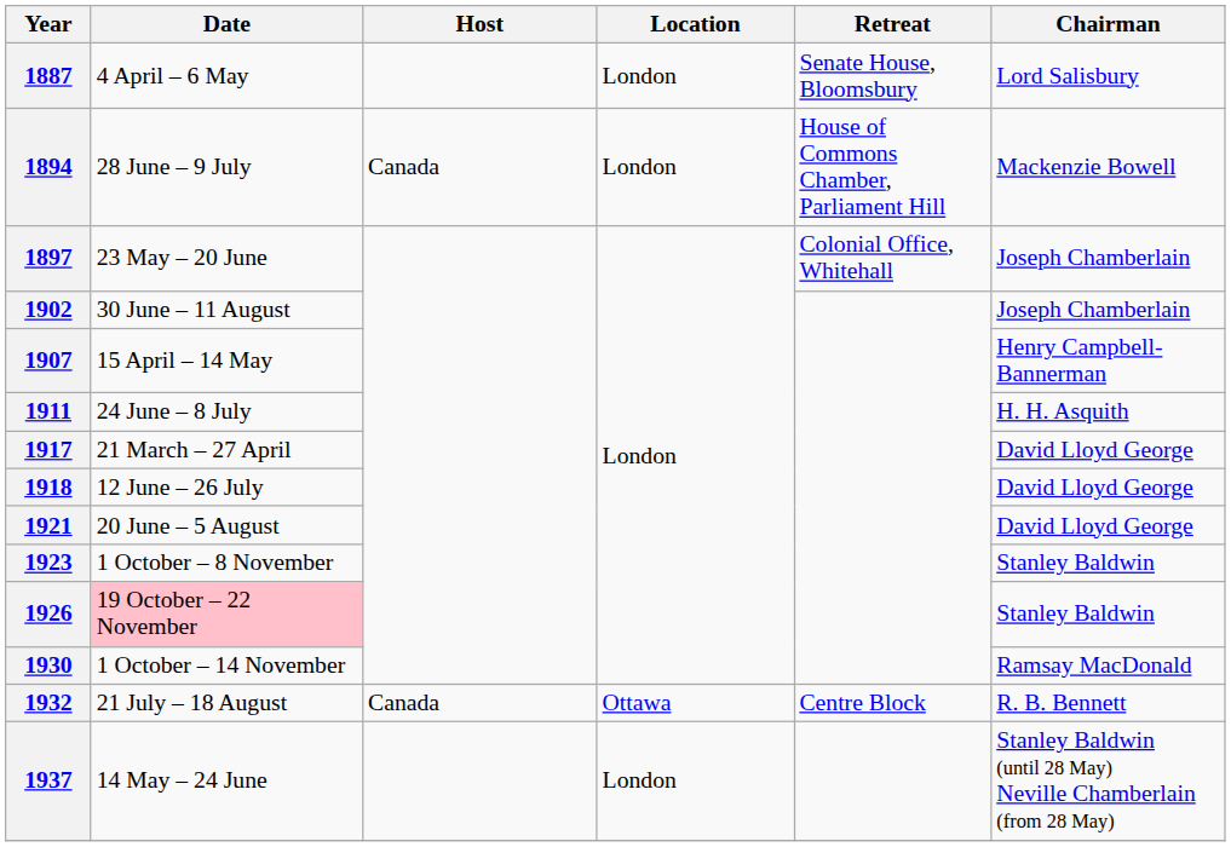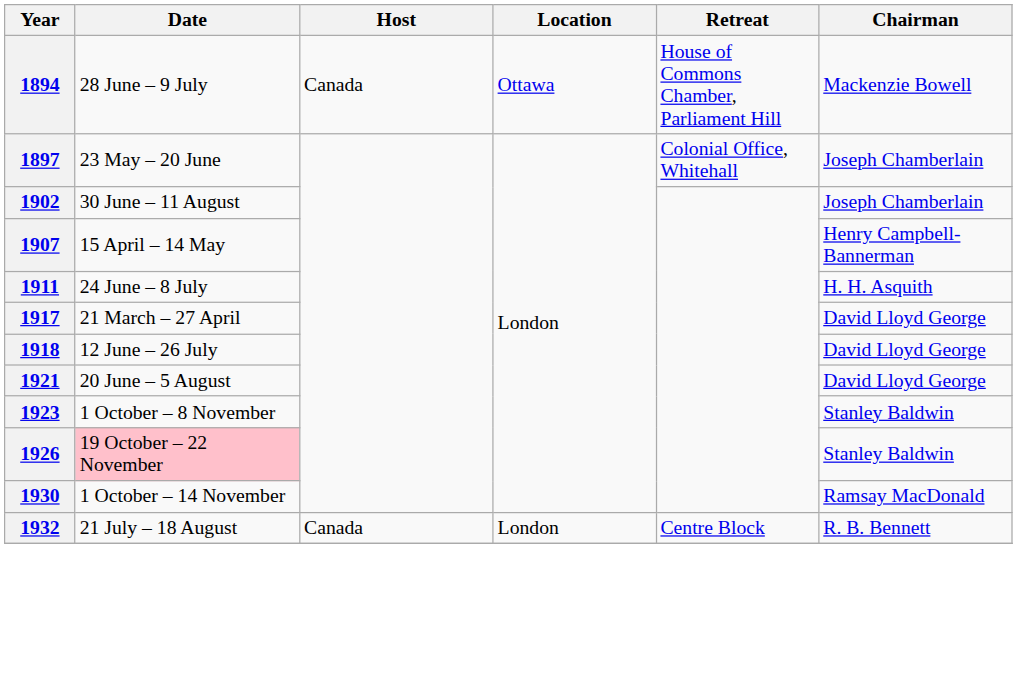- row: 1887 | 4 April – 6 May | London | Senate House, Bloomsbury | Lord Salisbury
1894 | Location: London -> Ottawa
1932 | Location: Ottawa -> London
- row: 1937 | 14 May – 24 June | London | Stanley Baldwin (until 28 May) Neville Chamberlain (from 28 May)
